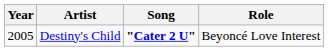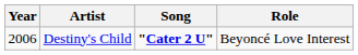Destiny's Child | Year: 2005 -> 2006
